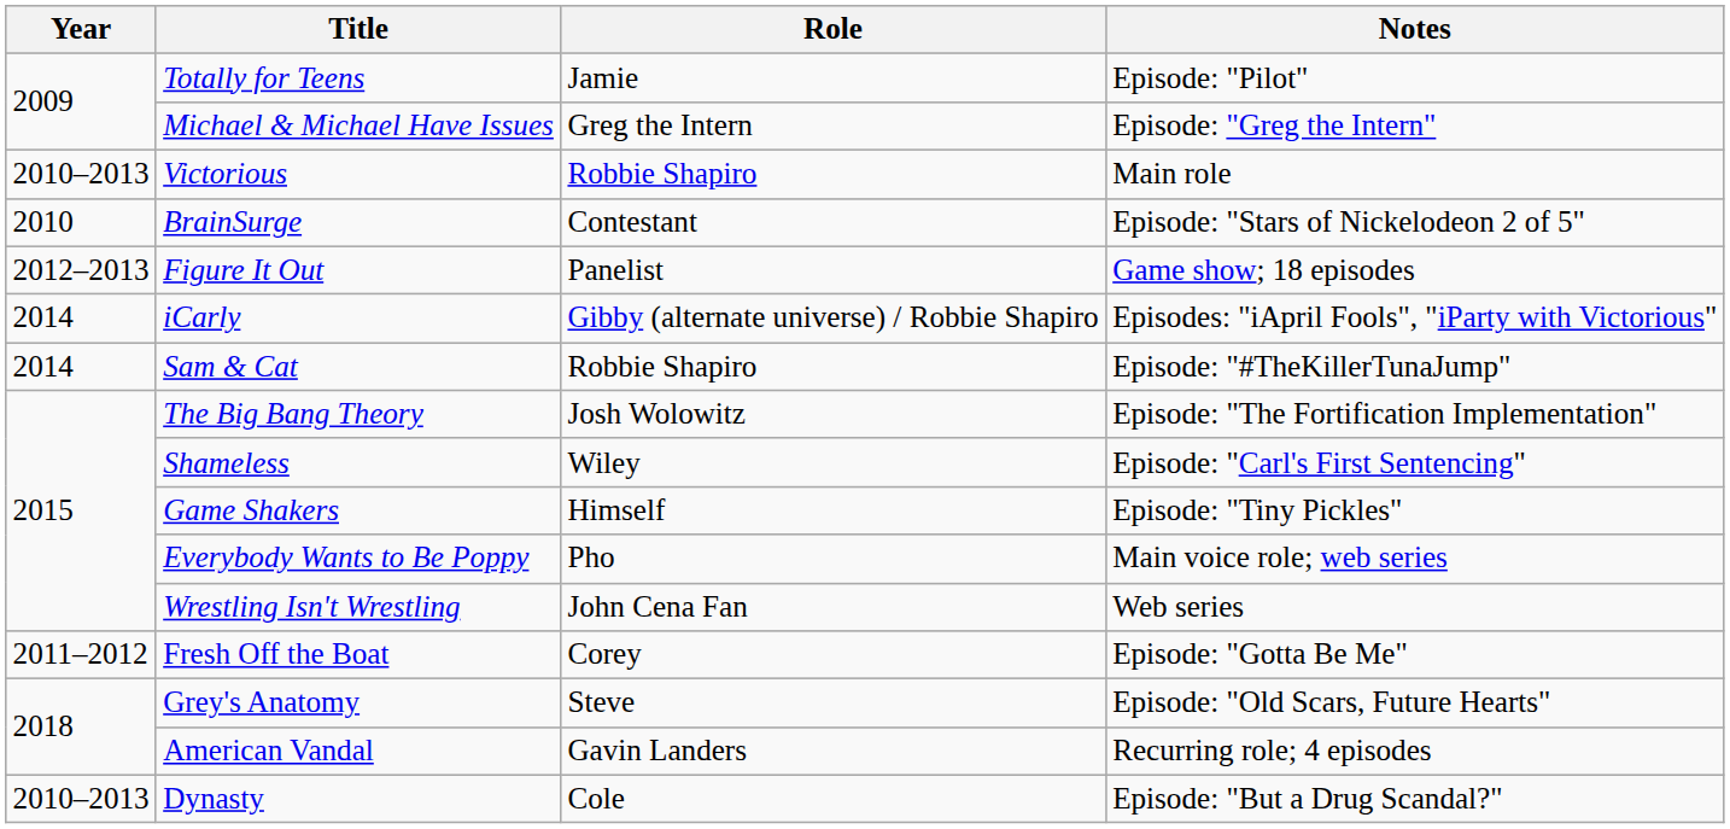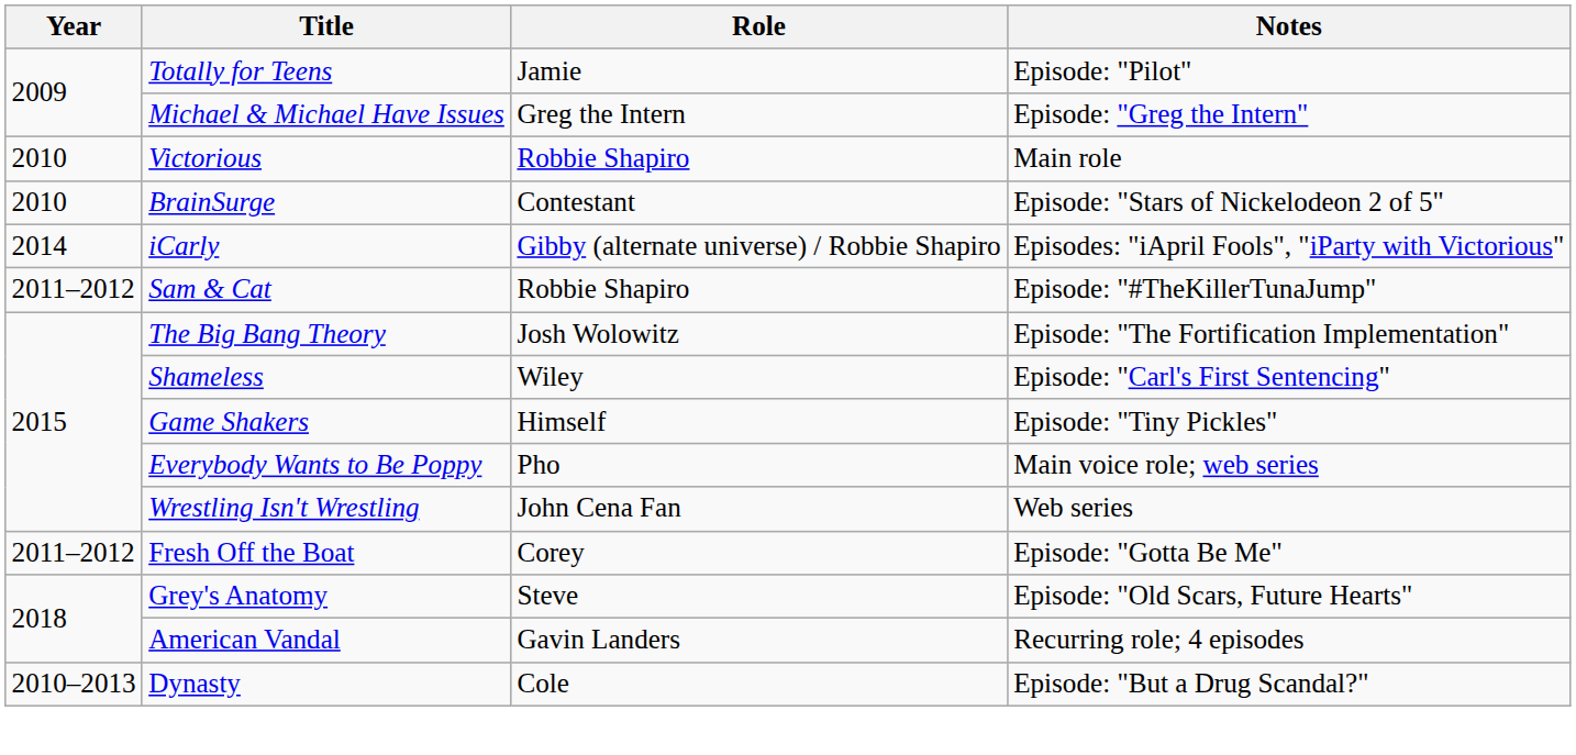Victorious | Year: 2010–2013 -> 2010
- row: 2012–2013 | Figure It Out | Panelist | Game show; 18 episodes
Sam & Cat | Year: 2014 -> 2011–2012
